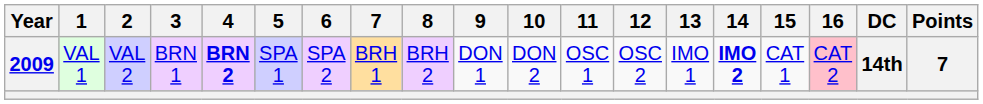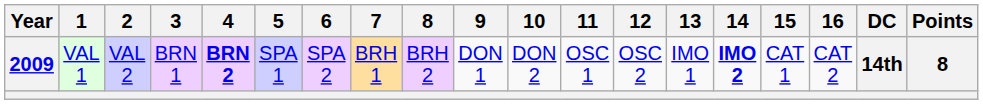2009 | 16: pink background -> no background
2009 | Points: 7 -> 8
